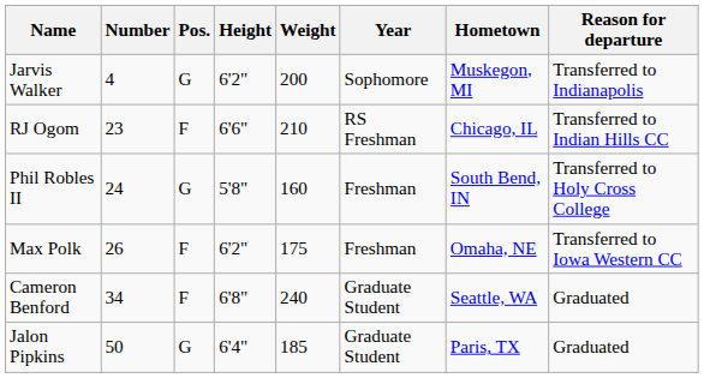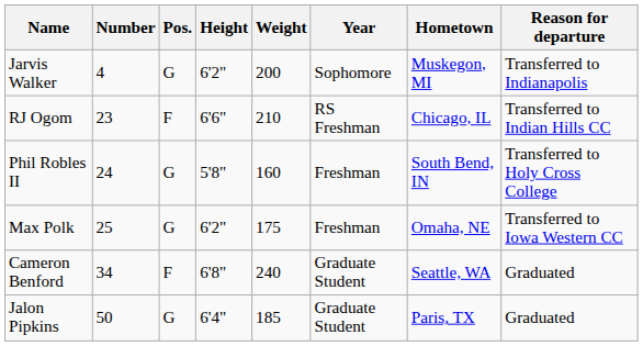Max Polk | Number: 26 -> 25
Max Polk | Pos.: F -> G
